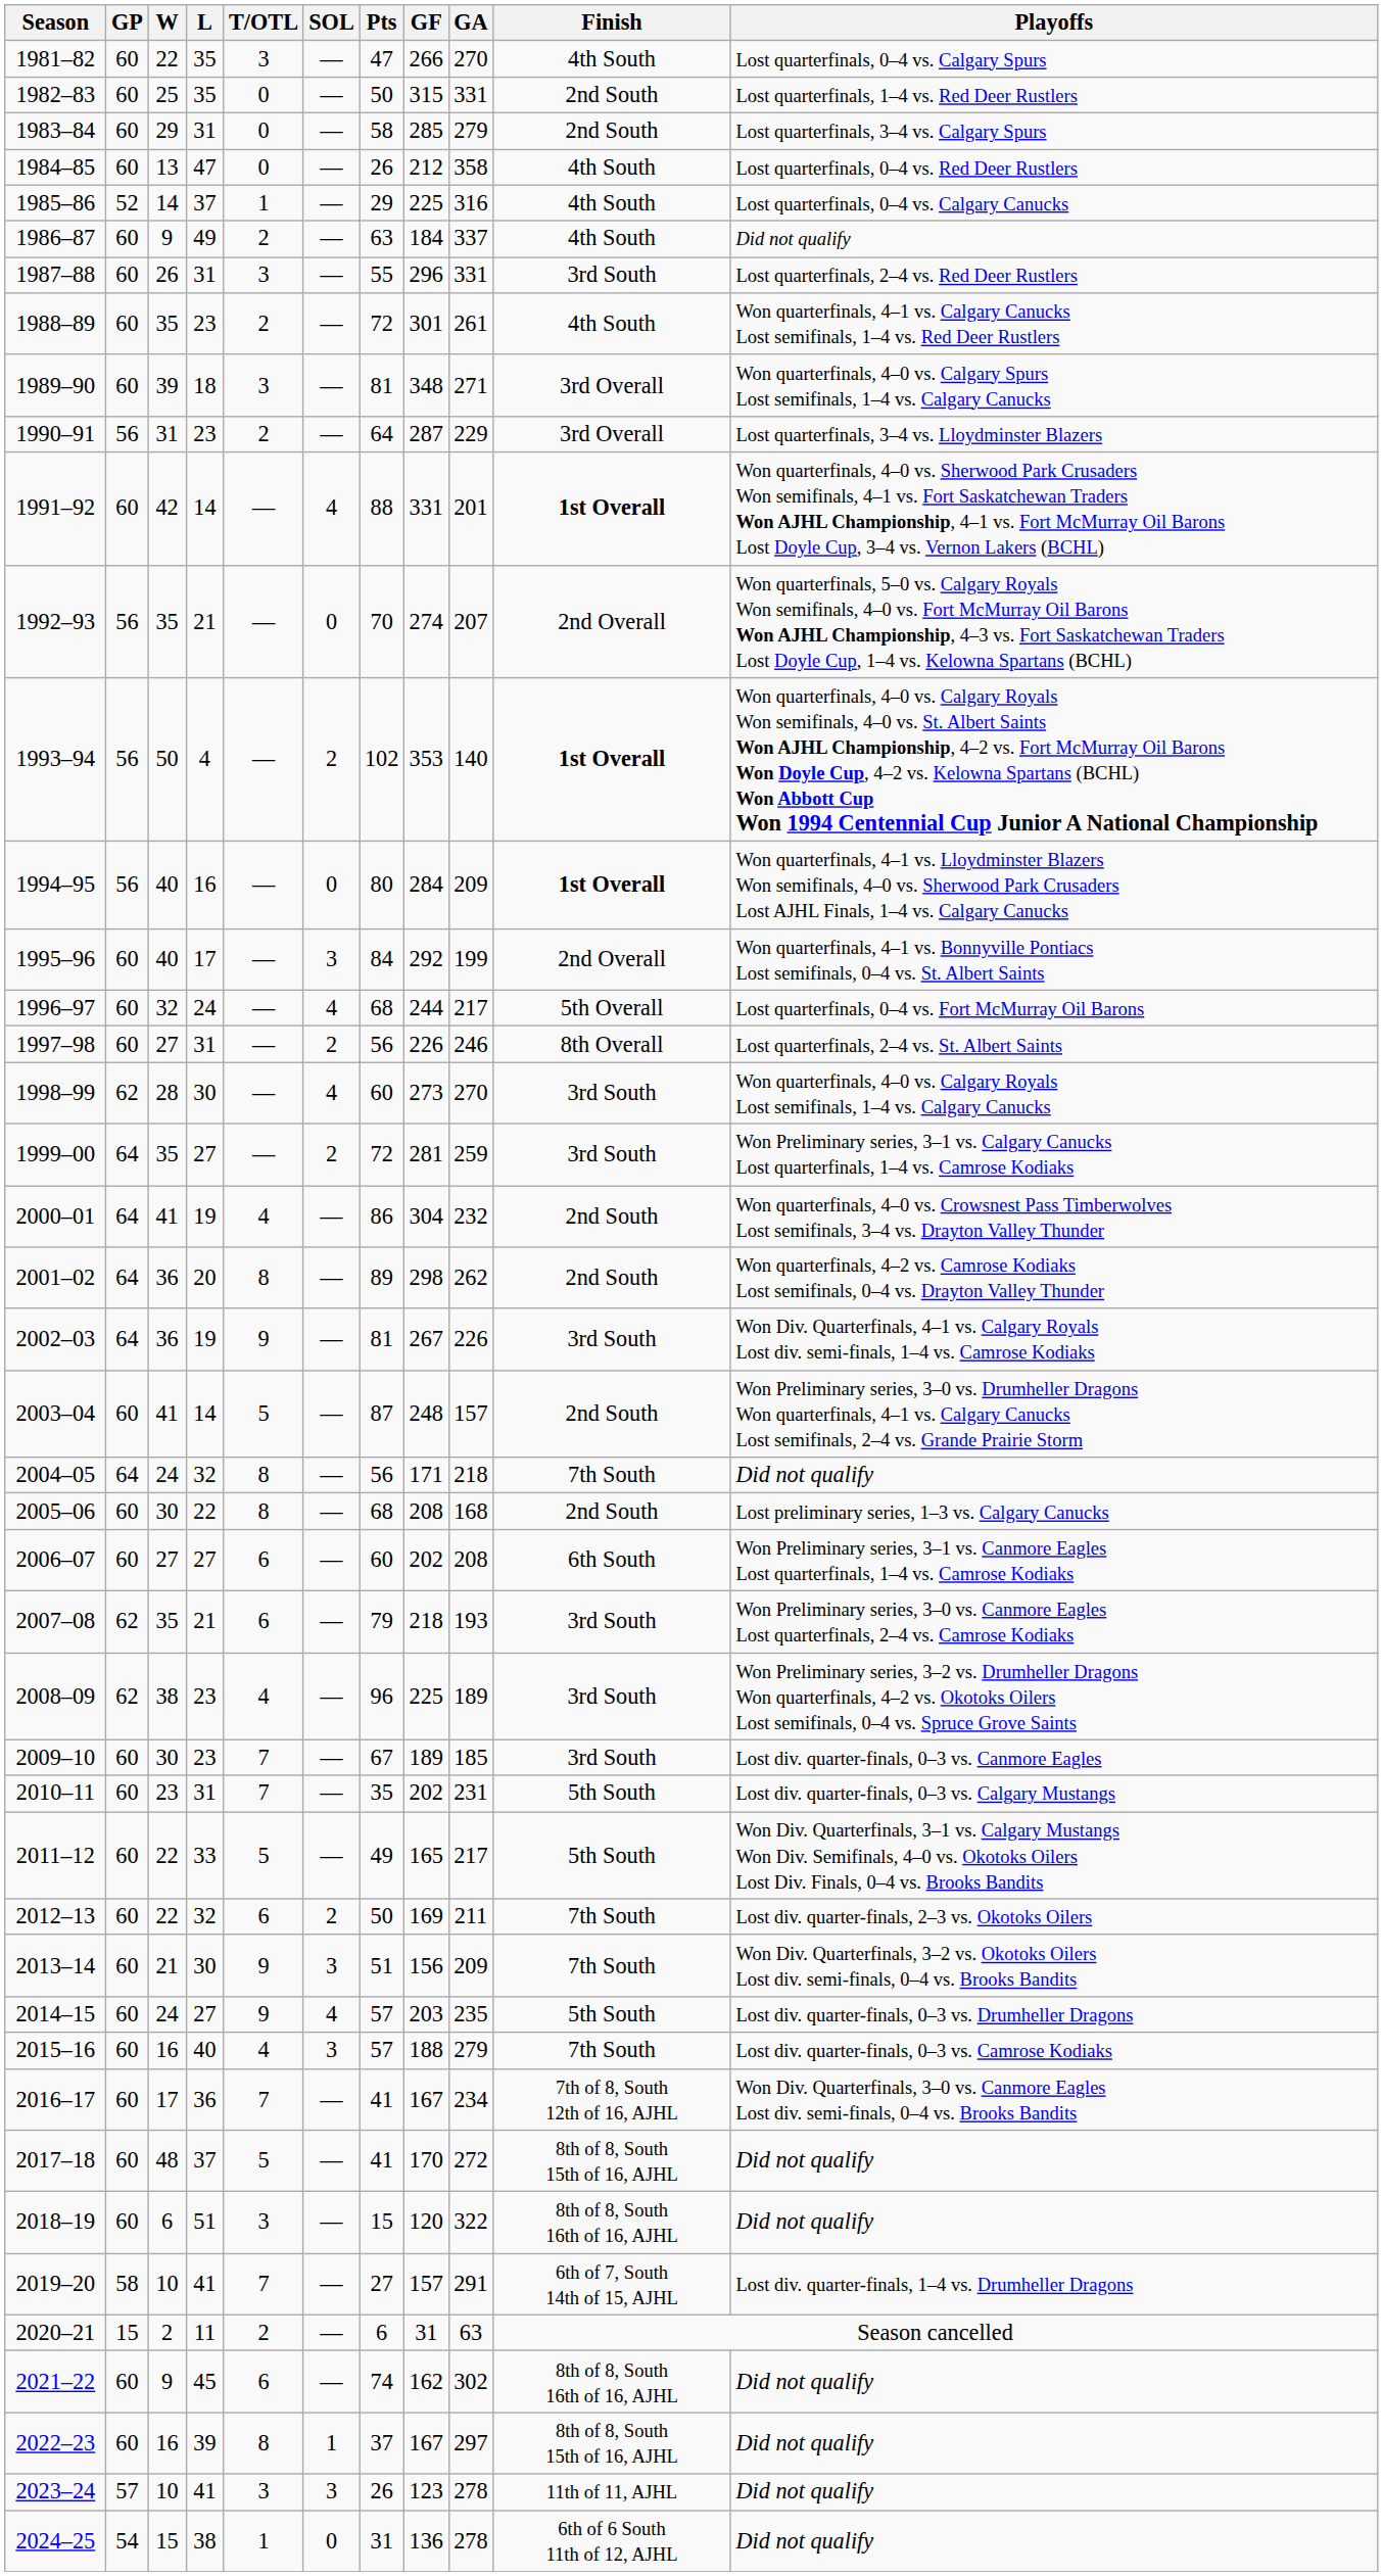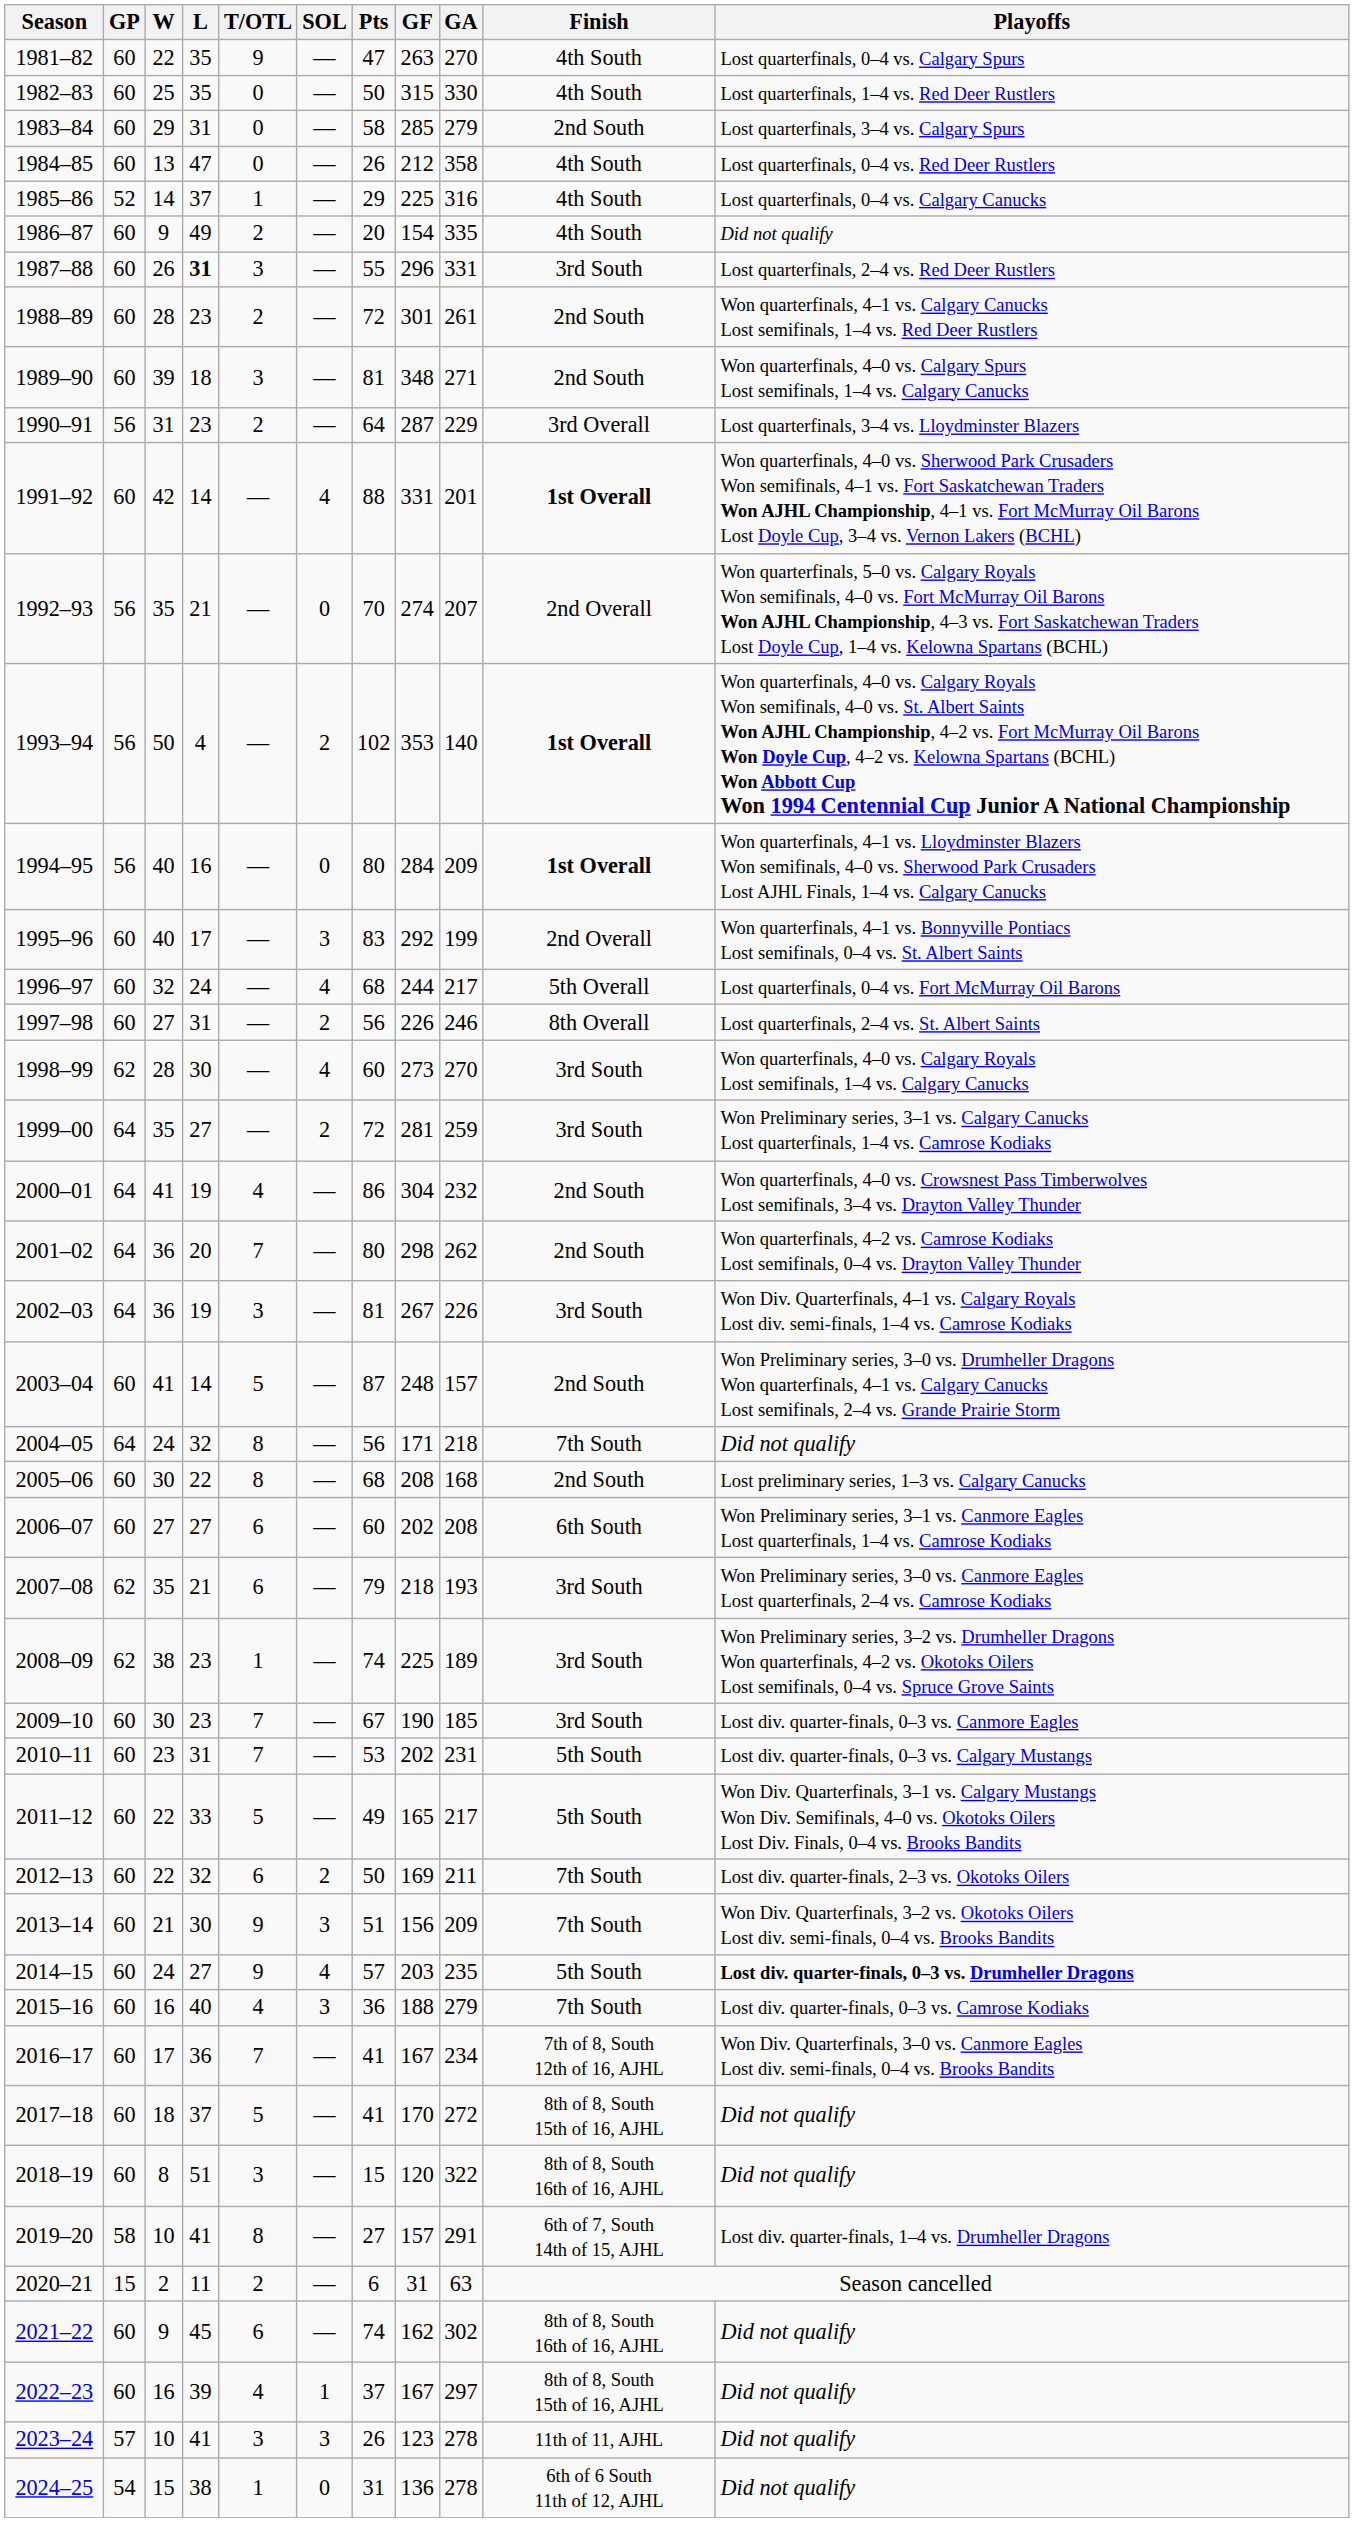1981–82 | T/OTL: 3 -> 9
1981–82 | GF: 266 -> 263
1982–83 | GA: 331 -> 330
1982–83 | Finish: 2nd South -> 4th South
1986–87 | Pts: 63 -> 20
1986–87 | GF: 184 -> 154
1986–87 | GA: 337 -> 335
1987–88 | L: normal -> bold
1988–89 | W: 35 -> 28
1988–89 | Finish: 4th South -> 2nd South
1989–90 | Finish: 3rd Overall -> 2nd South
1995–96 | Pts: 84 -> 83
2001–02 | T/OTL: 8 -> 7
2001–02 | Pts: 89 -> 80
2002–03 | T/OTL: 9 -> 3
2008–09 | T/OTL: 4 -> 1
2008–09 | Pts: 96 -> 74
2009–10 | GF: 189 -> 190
2010–11 | Pts: 35 -> 53
2014–15 | Playoffs: normal -> bold
2015–16 | Pts: 57 -> 36
2017–18 | W: 48 -> 18
2018–19 | W: 6 -> 8
2019–20 | T/OTL: 7 -> 8
2022–23 | T/OTL: 8 -> 4
